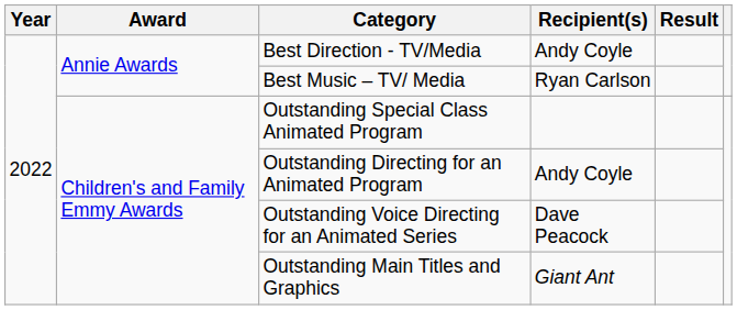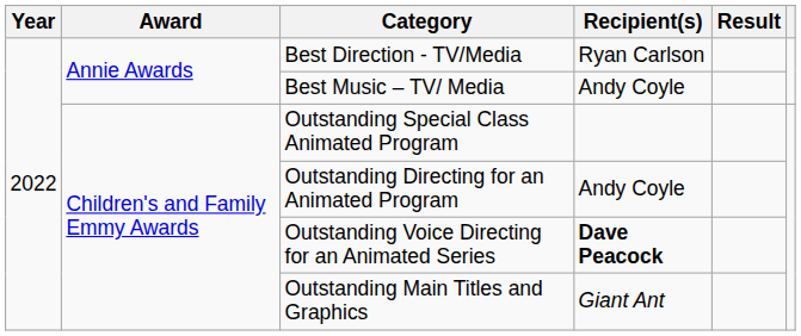Best Direction - TV/Media | Recipient(s): Andy Coyle -> Ryan Carlson
Best Music – TV/ Media | Recipient(s): Ryan Carlson -> Andy Coyle
Outstanding Voice Directing for an Animated Series | Recipient(s): normal -> bold
